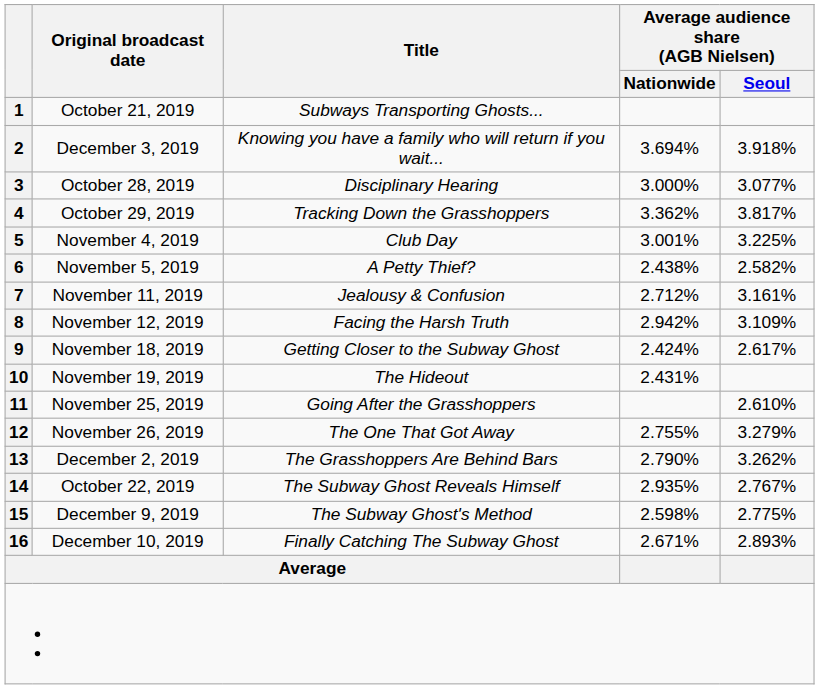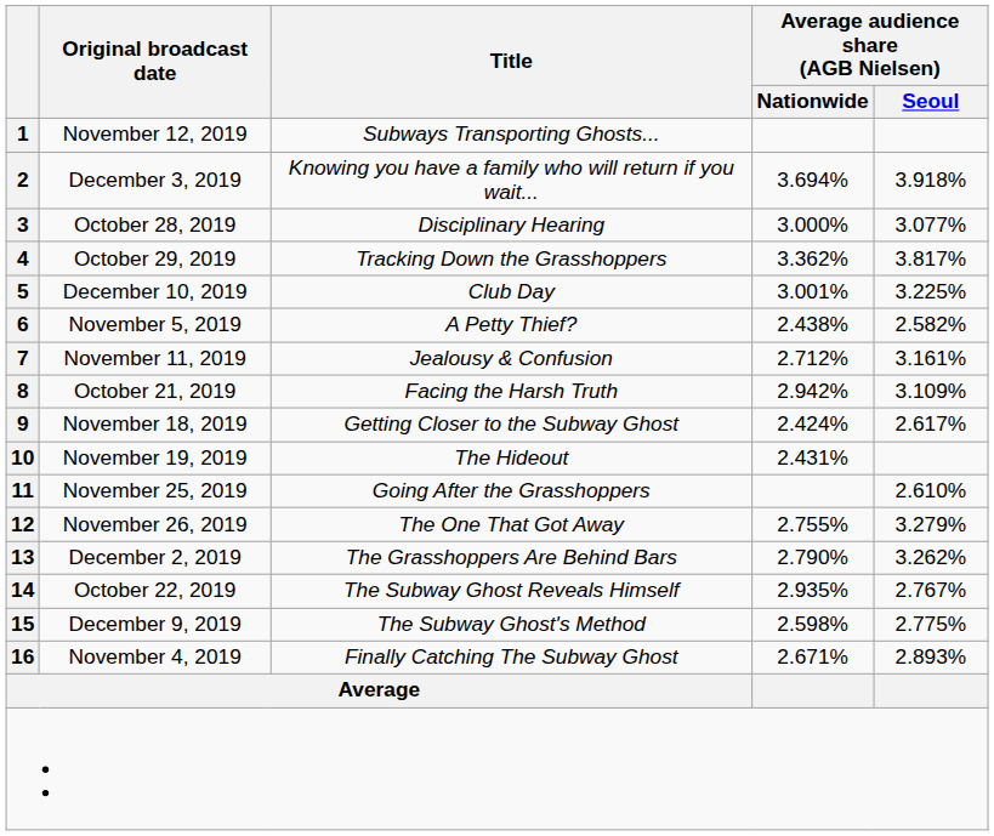1 | Original broadcast date: October 21, 2019 -> November 12, 2019
5 | Original broadcast date: November 4, 2019 -> December 10, 2019
8 | Original broadcast date: November 12, 2019 -> October 21, 2019
16 | Original broadcast date: December 10, 2019 -> November 4, 2019
